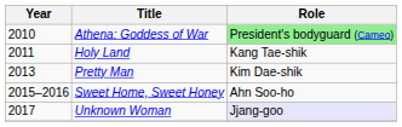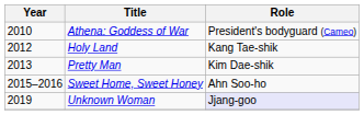Athena: Goddess of War | Role: lightgreen background -> no background
Holy Land | Year: 2011 -> 2012
Unknown Woman | Year: 2017 -> 2019
